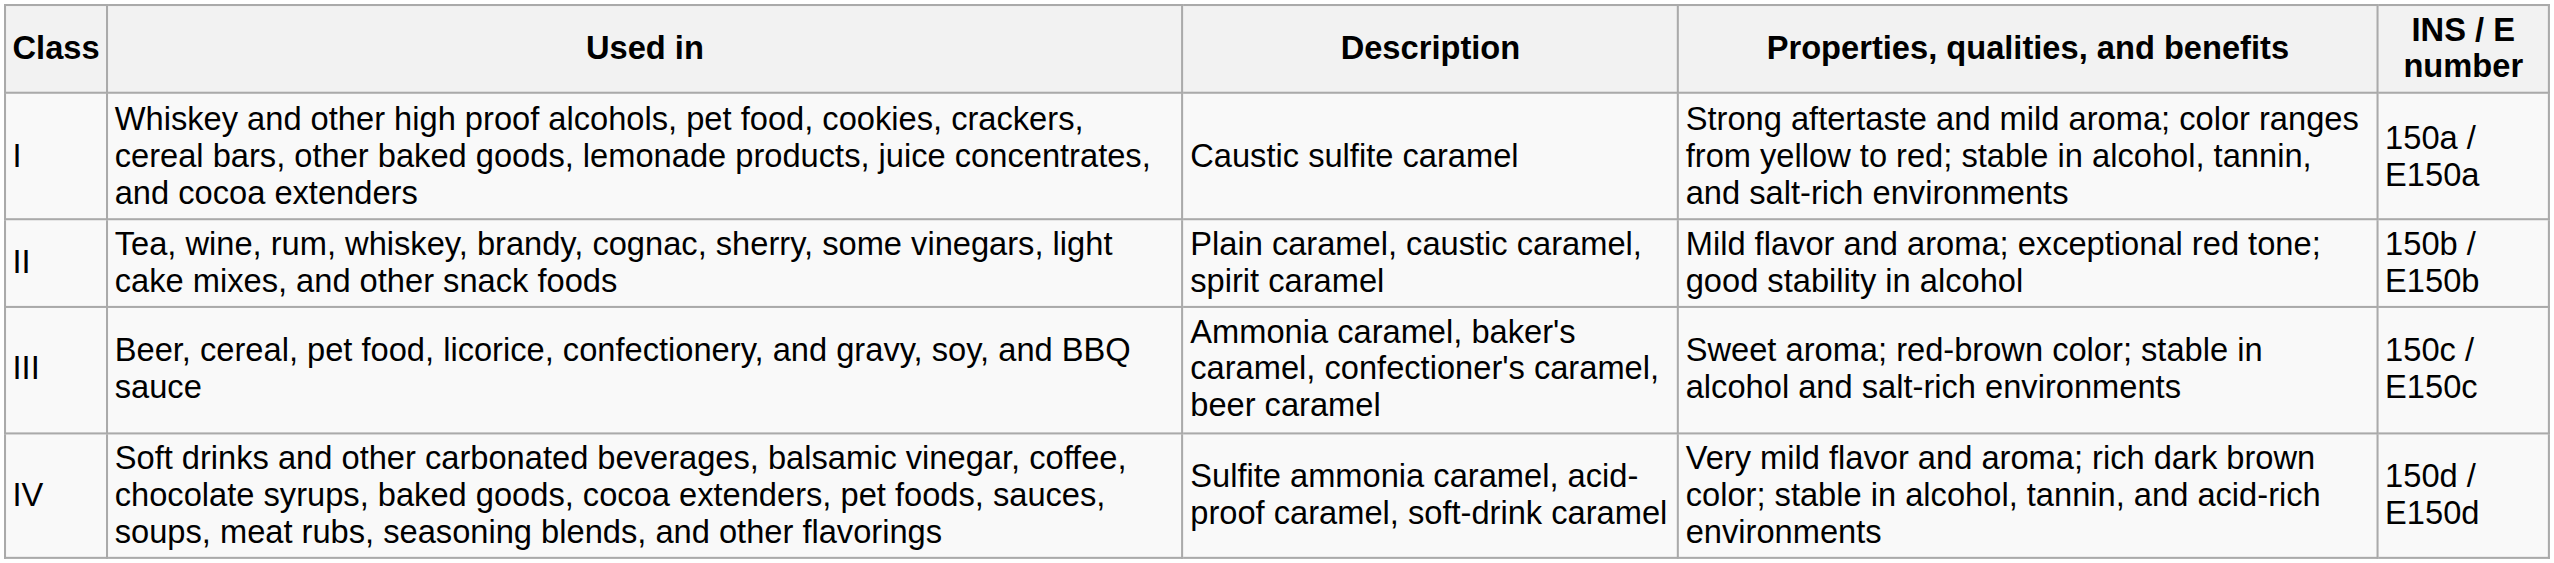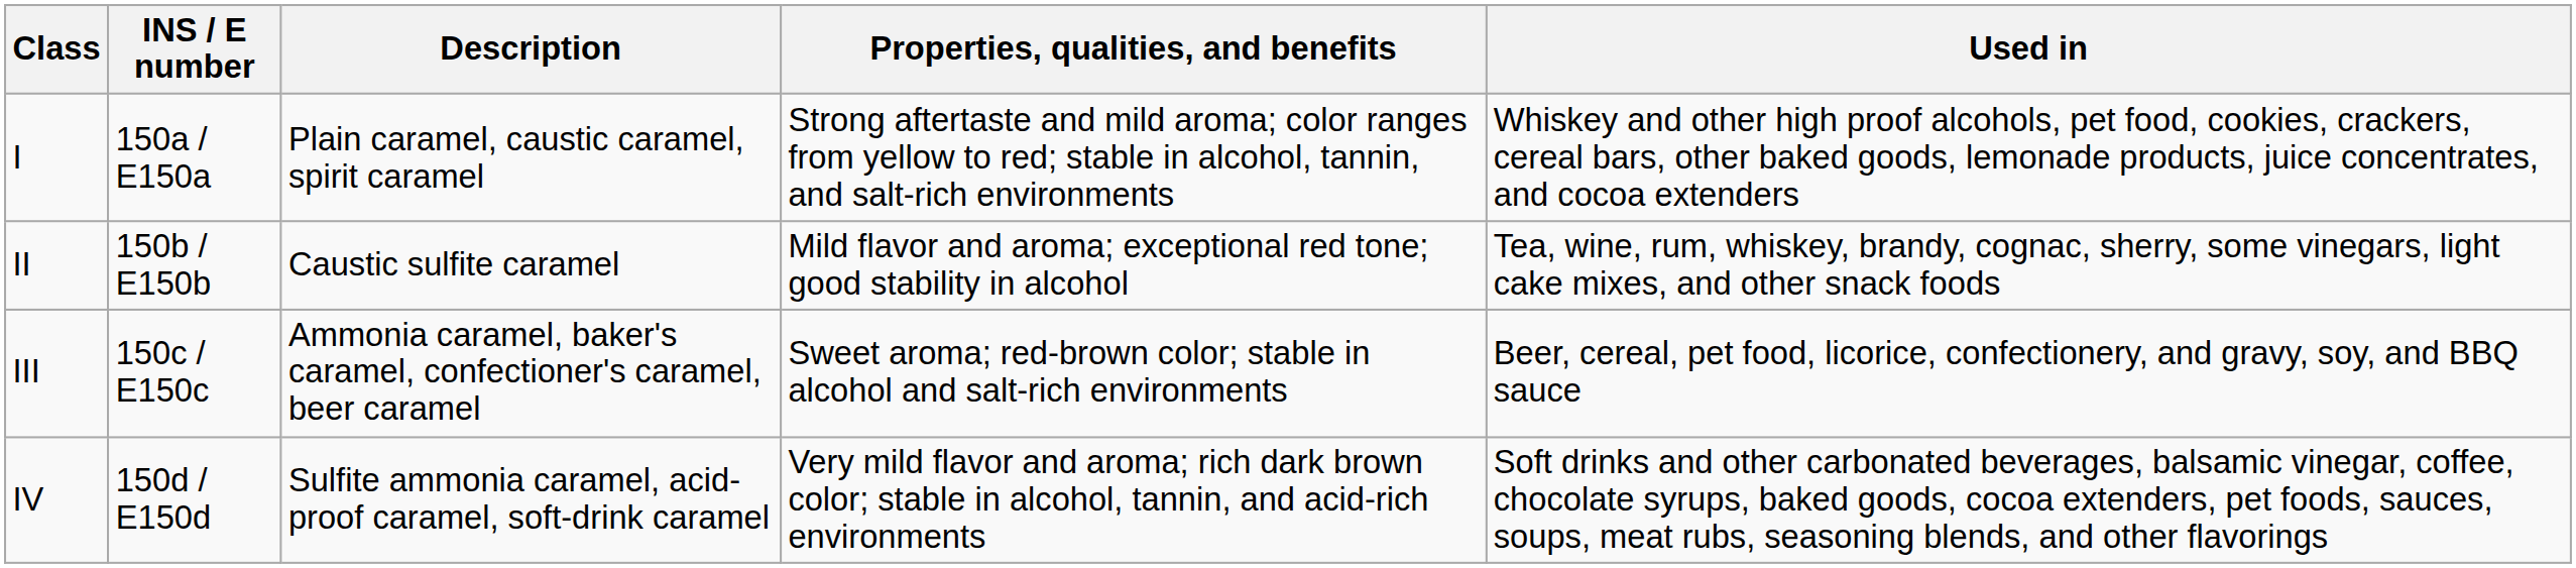columns swapped: INS / E number <-> Used in
I | Description: Caustic sulfite caramel -> Plain caramel, caustic caramel, spirit caramel
II | Description: Plain caramel, caustic caramel, spirit caramel -> Caustic sulfite caramel
